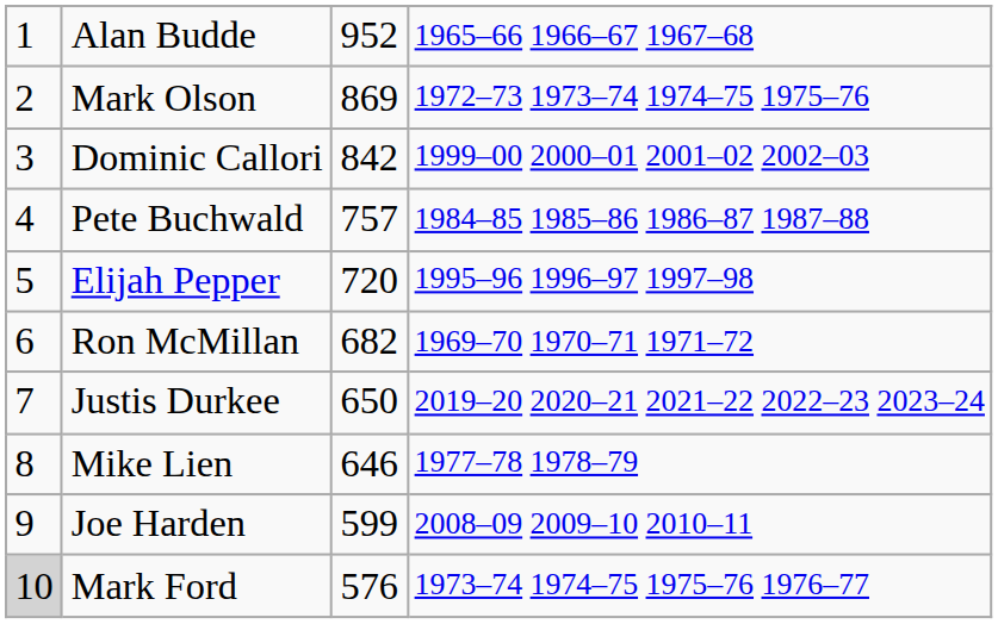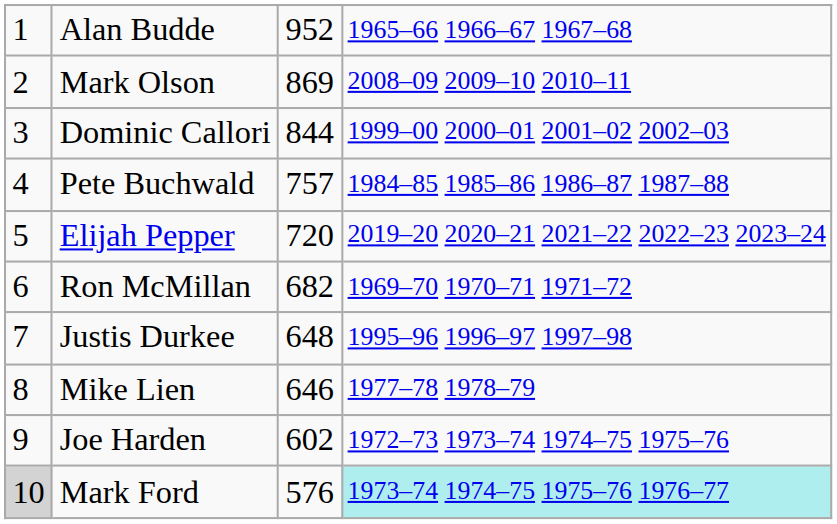Mark Olson | column 4: 1972–73 1973–74 1974–75 1975–76 -> 2008–09 2009–10 2010–11
Dominic Callori | column 3: 842 -> 844
Elijah Pepper | column 4: 1995–96 1996–97 1997–98 -> 2019–20 2020–21 2021–22 2022–23 2023–24
Justis Durkee | column 3: 650 -> 648
Justis Durkee | column 4: 2019–20 2020–21 2021–22 2022–23 2023–24 -> 1995–96 1996–97 1997–98
Joe Harden | column 3: 599 -> 602
Joe Harden | column 4: 2008–09 2009–10 2010–11 -> 1972–73 1973–74 1974–75 1975–76
Mark Ford | column 4: no background -> paleturquoise background
